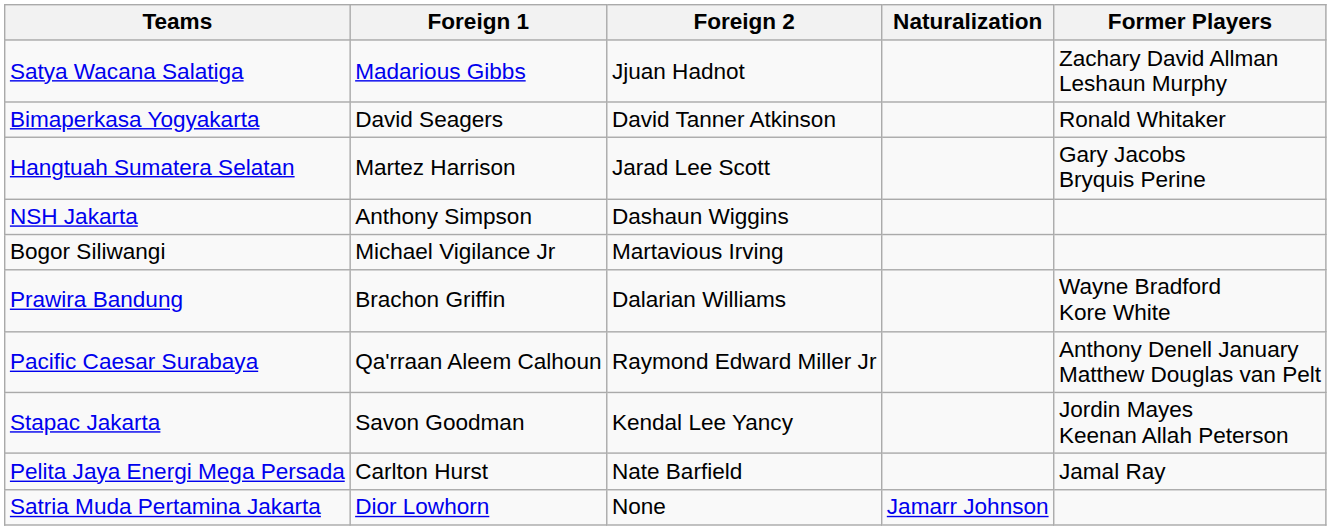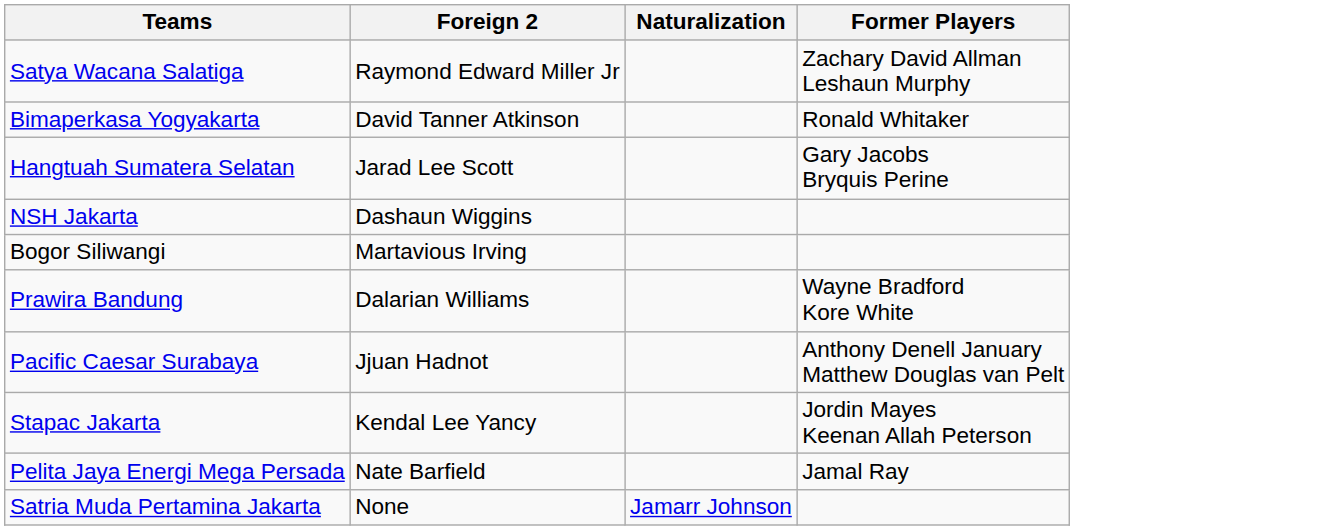- column: Foreign 1 | Madarious Gibbs | David Seagers | Martez Harrison | Anthony Simpson | Michael Vigilance Jr | Brachon Griffin | Qa'rraan Aleem Calhoun | Savon Goodman | Carlton Hurst | Dior Lowhorn
Satya Wacana Salatiga | Foreign 2: Jjuan Hadnot -> Raymond Edward Miller Jr
Pacific Caesar Surabaya | Foreign 2: Raymond Edward Miller Jr -> Jjuan Hadnot
